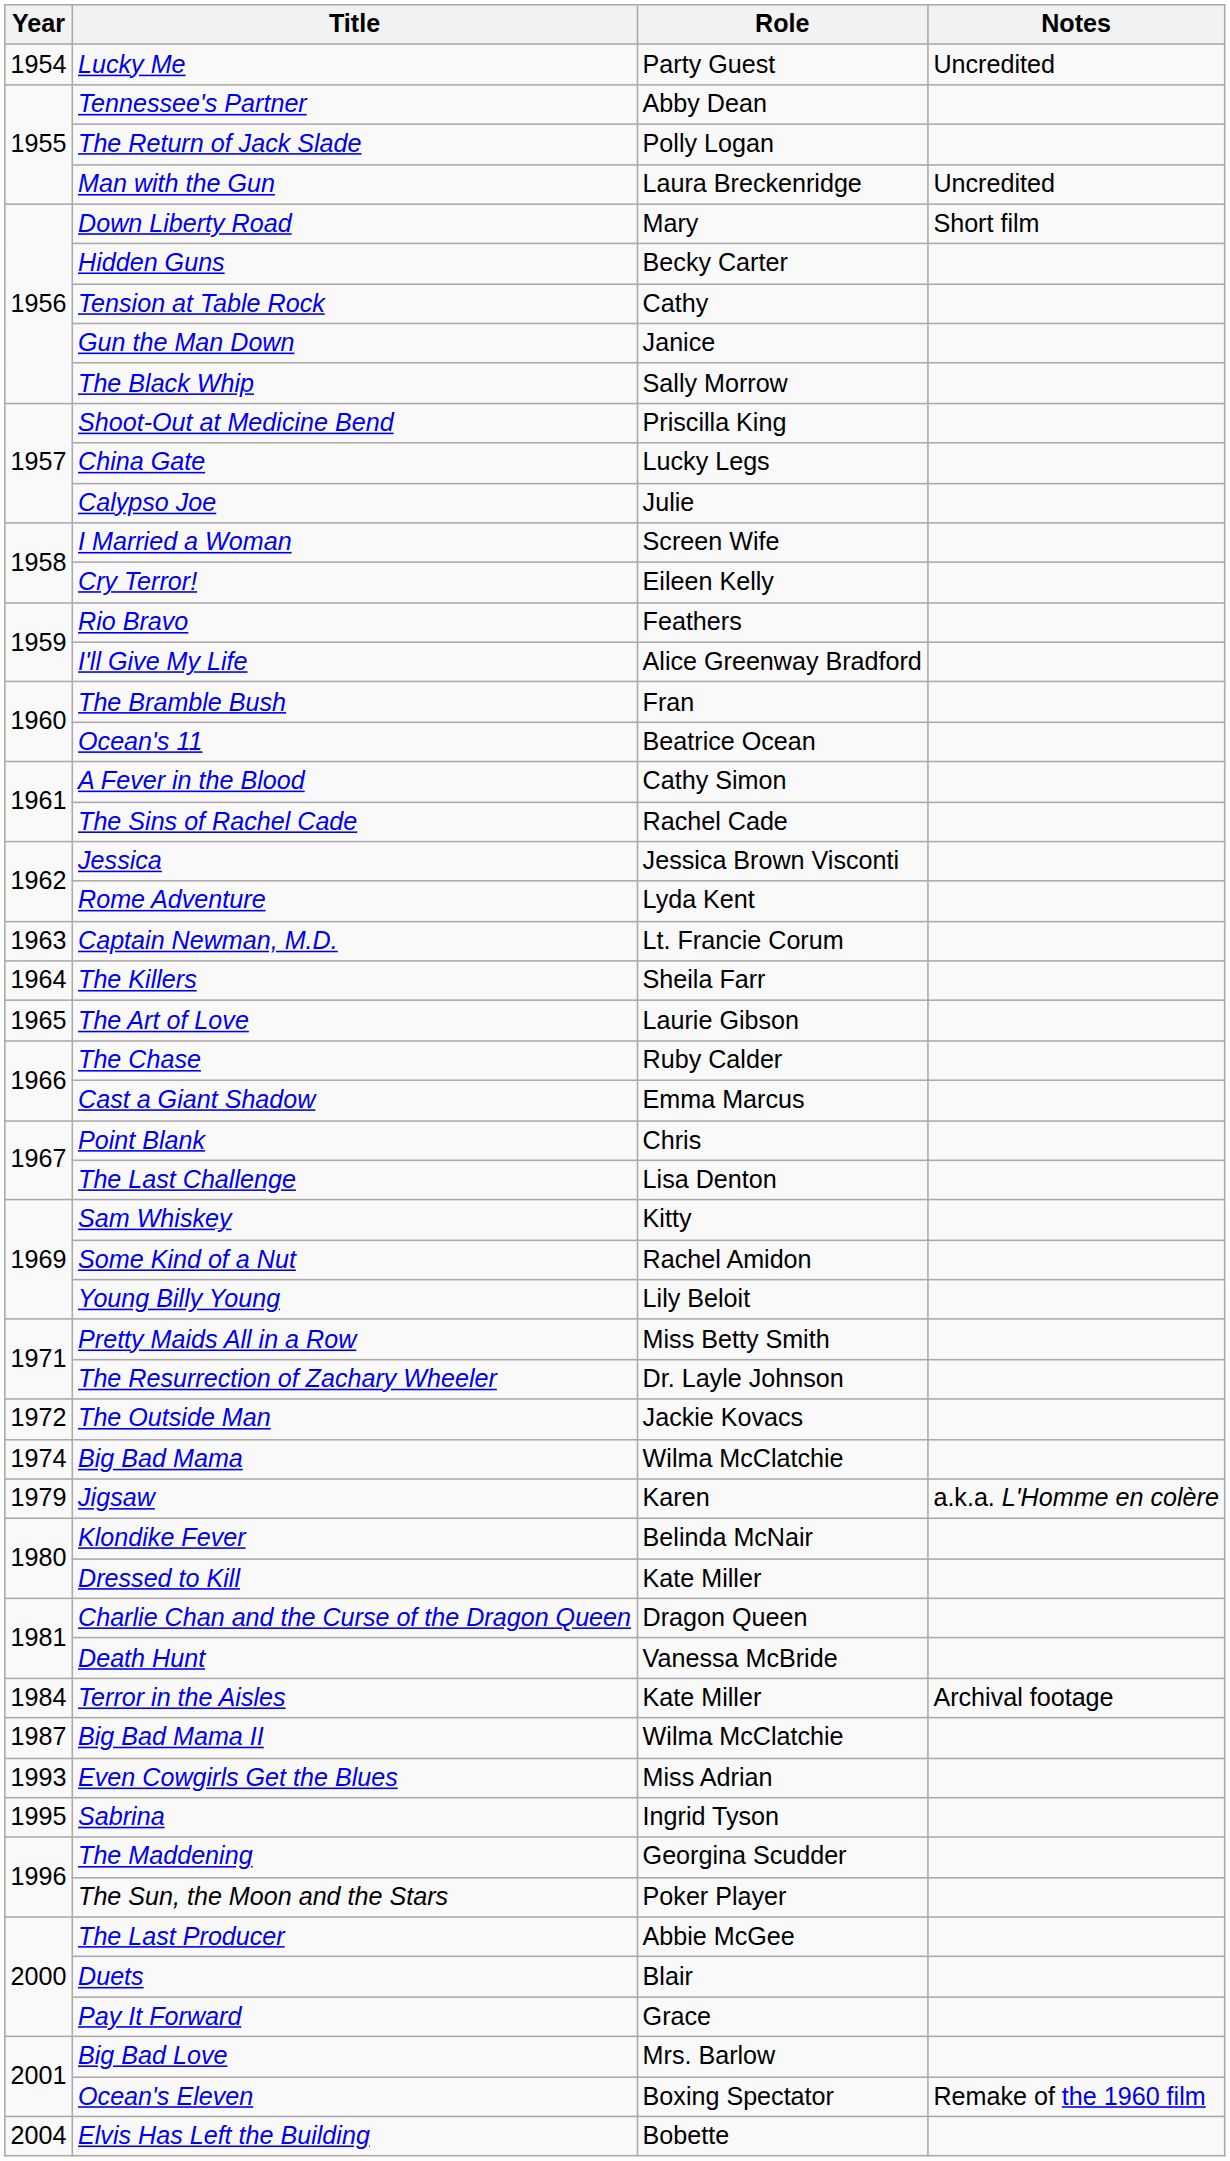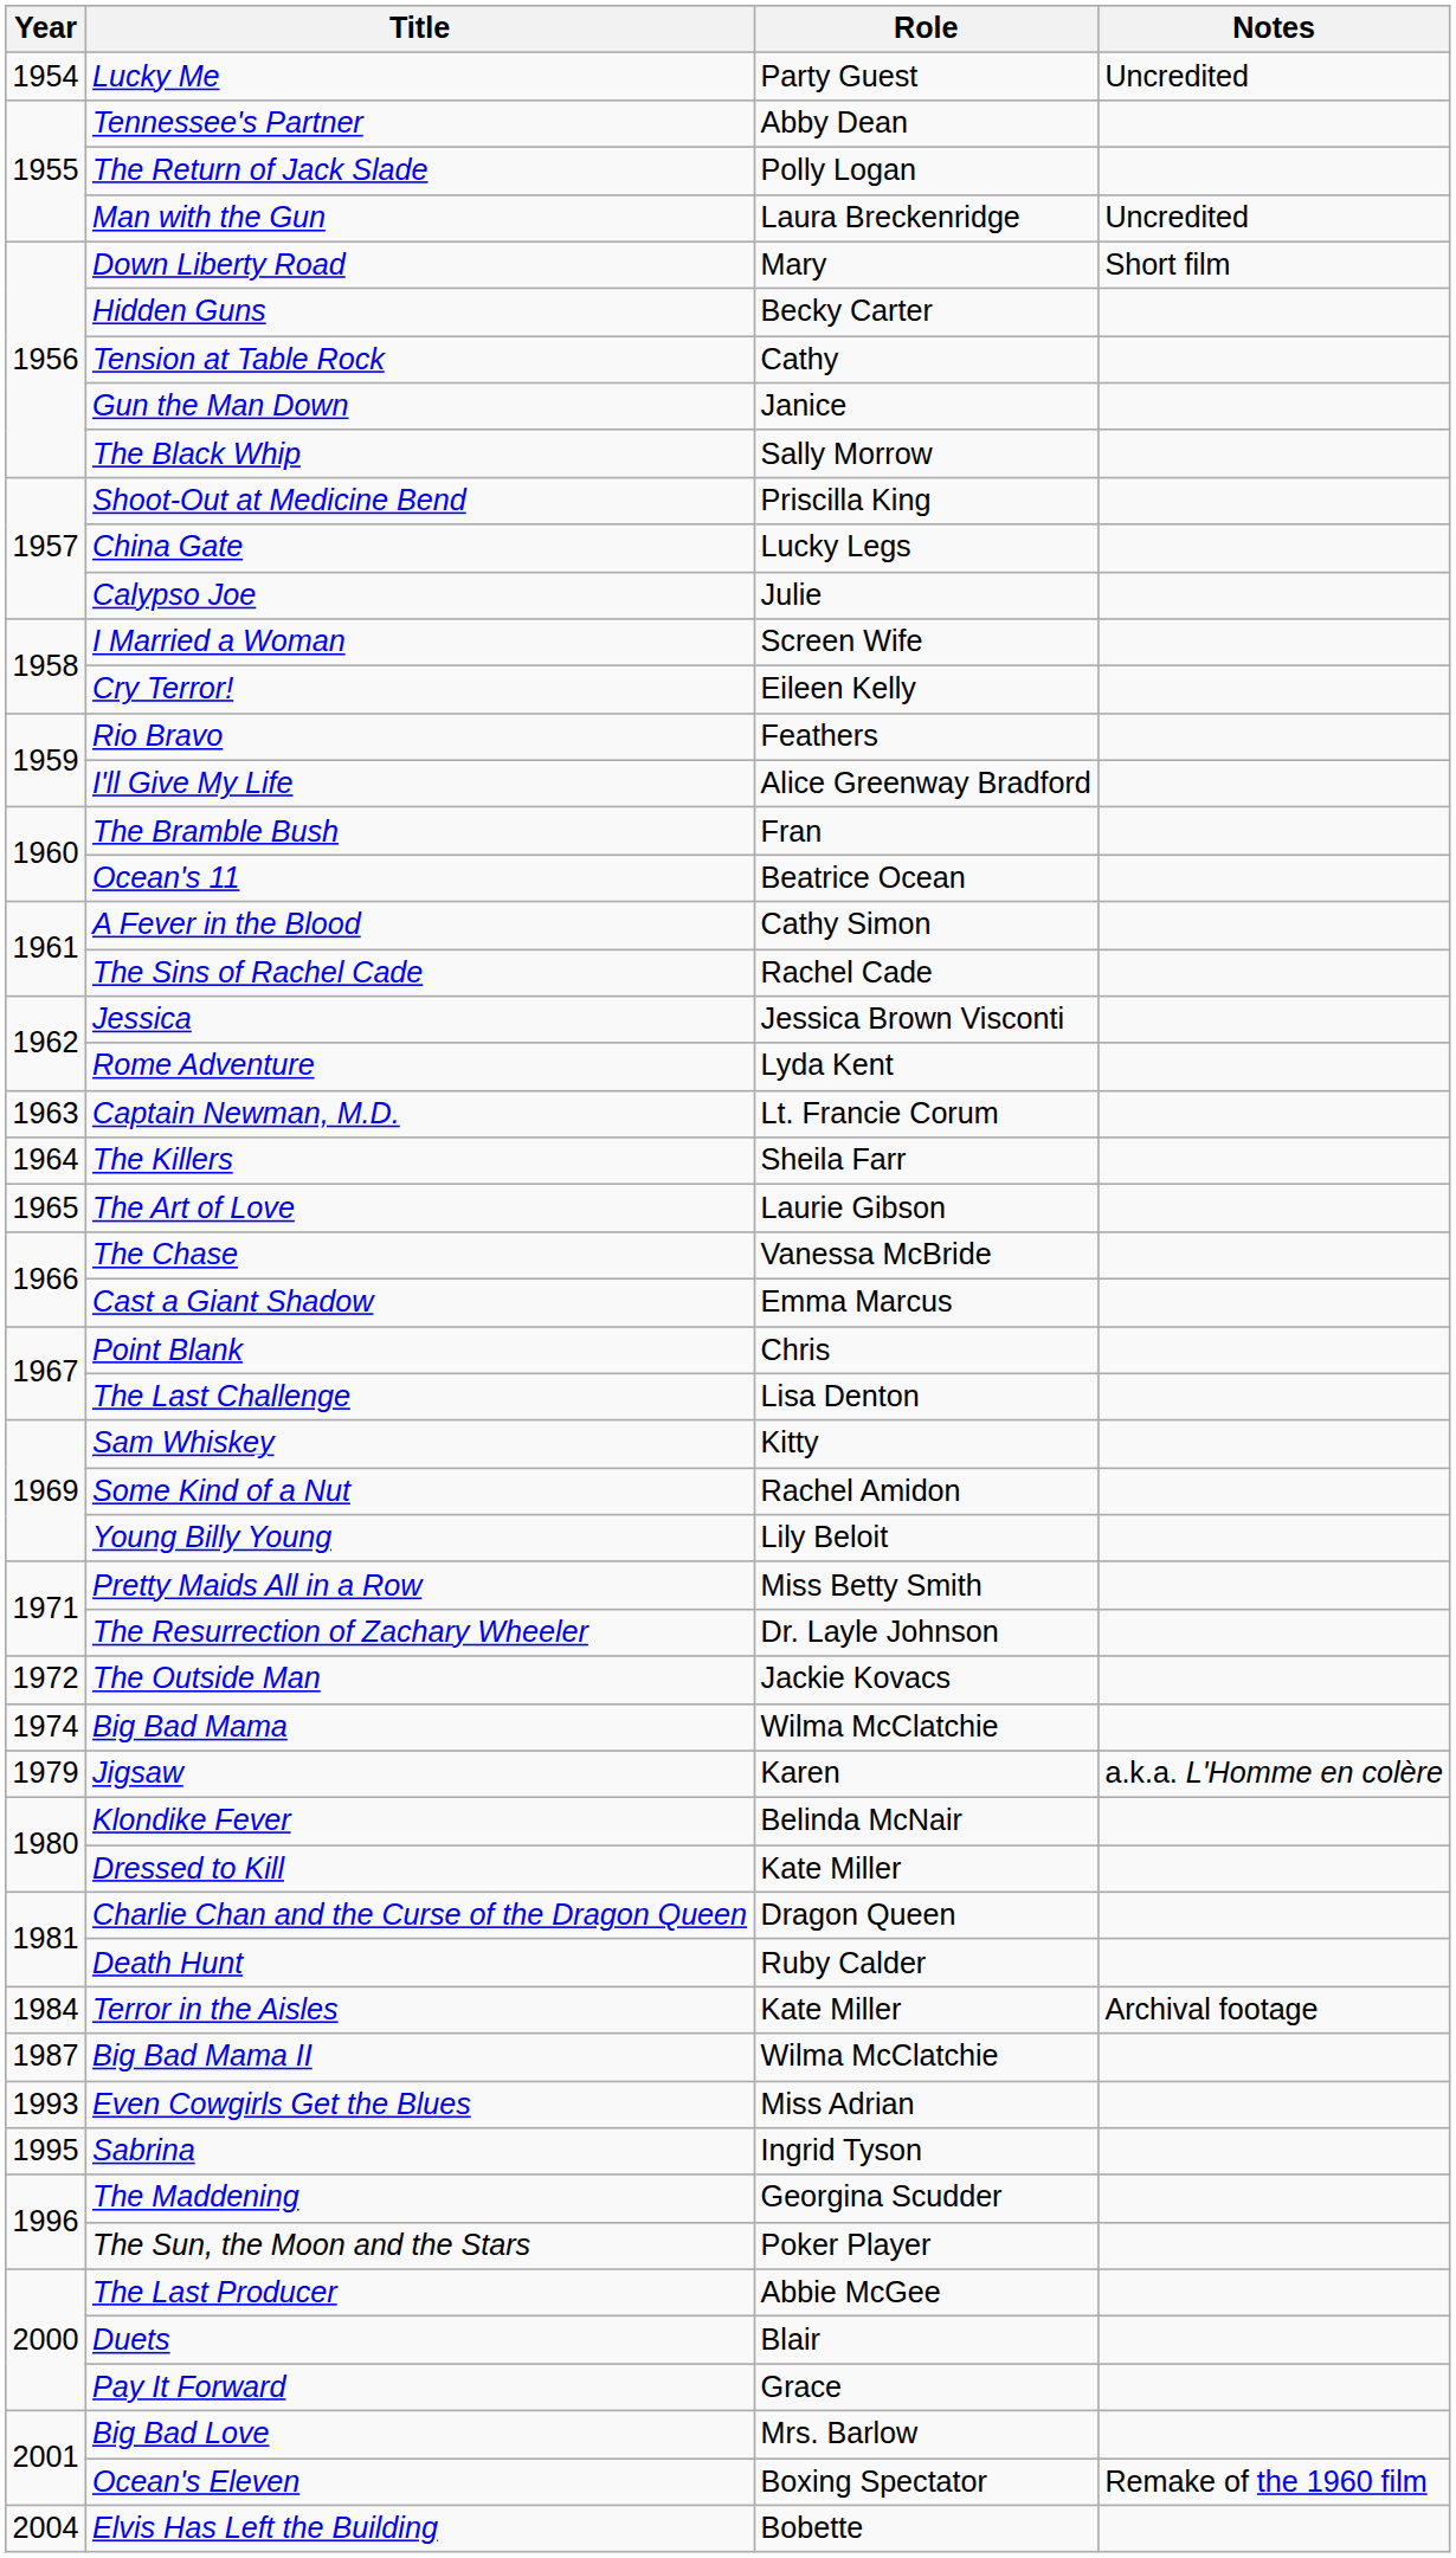The Chase | Role: Ruby Calder -> Vanessa McBride
Death Hunt | Role: Vanessa McBride -> Ruby Calder
